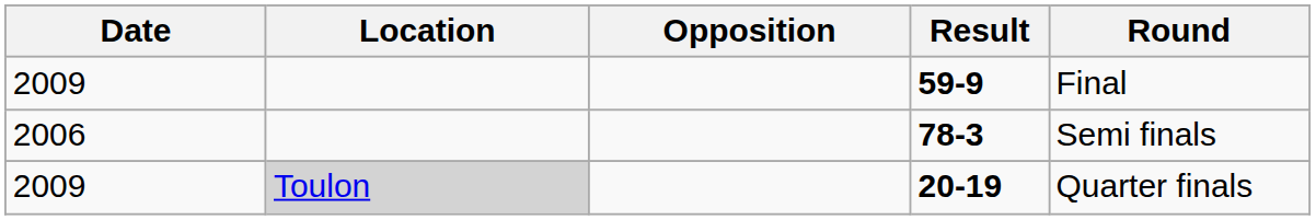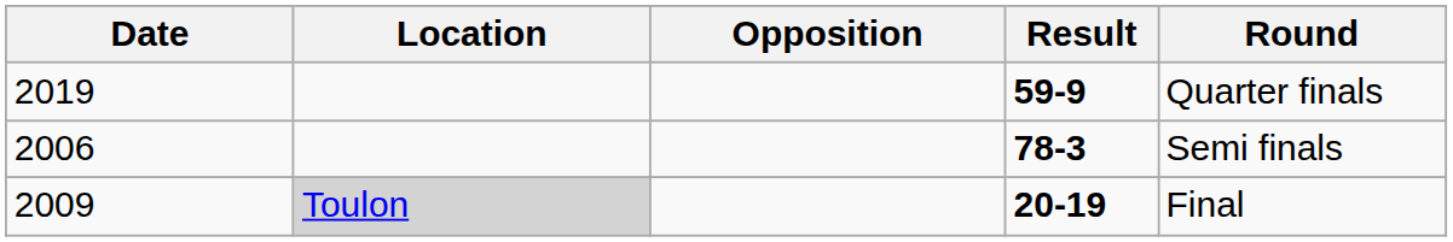59-9 | Date: 2009 -> 2019
59-9 | Round: Final -> Quarter finals
20-19 | Round: Quarter finals -> Final
